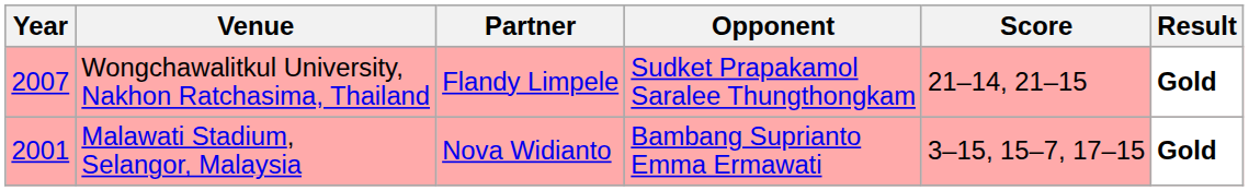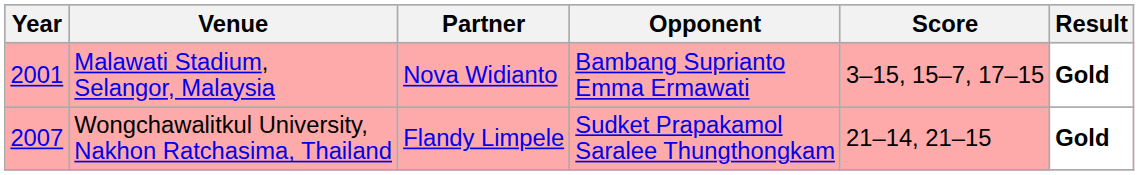rows swapped: Malawati Stadium, Selangor, Malaysia <-> Wongchawalitkul University, Nakhon Ratchasima, Thailand
